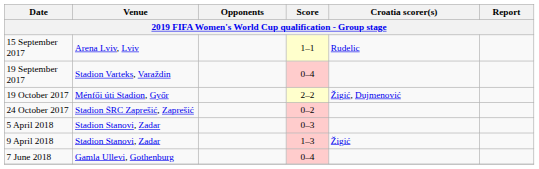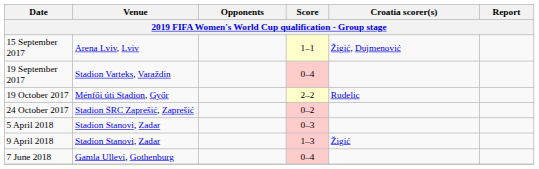15 September 2017 | Croatia scorer(s): Rudelic -> Žigić, Dujmenović
19 October 2017 | Croatia scorer(s): Žigić, Dujmenović -> Rudelic
